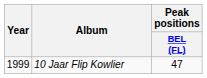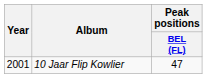10 Jaar Flip Kowlier | Year: 1999 -> 2001
